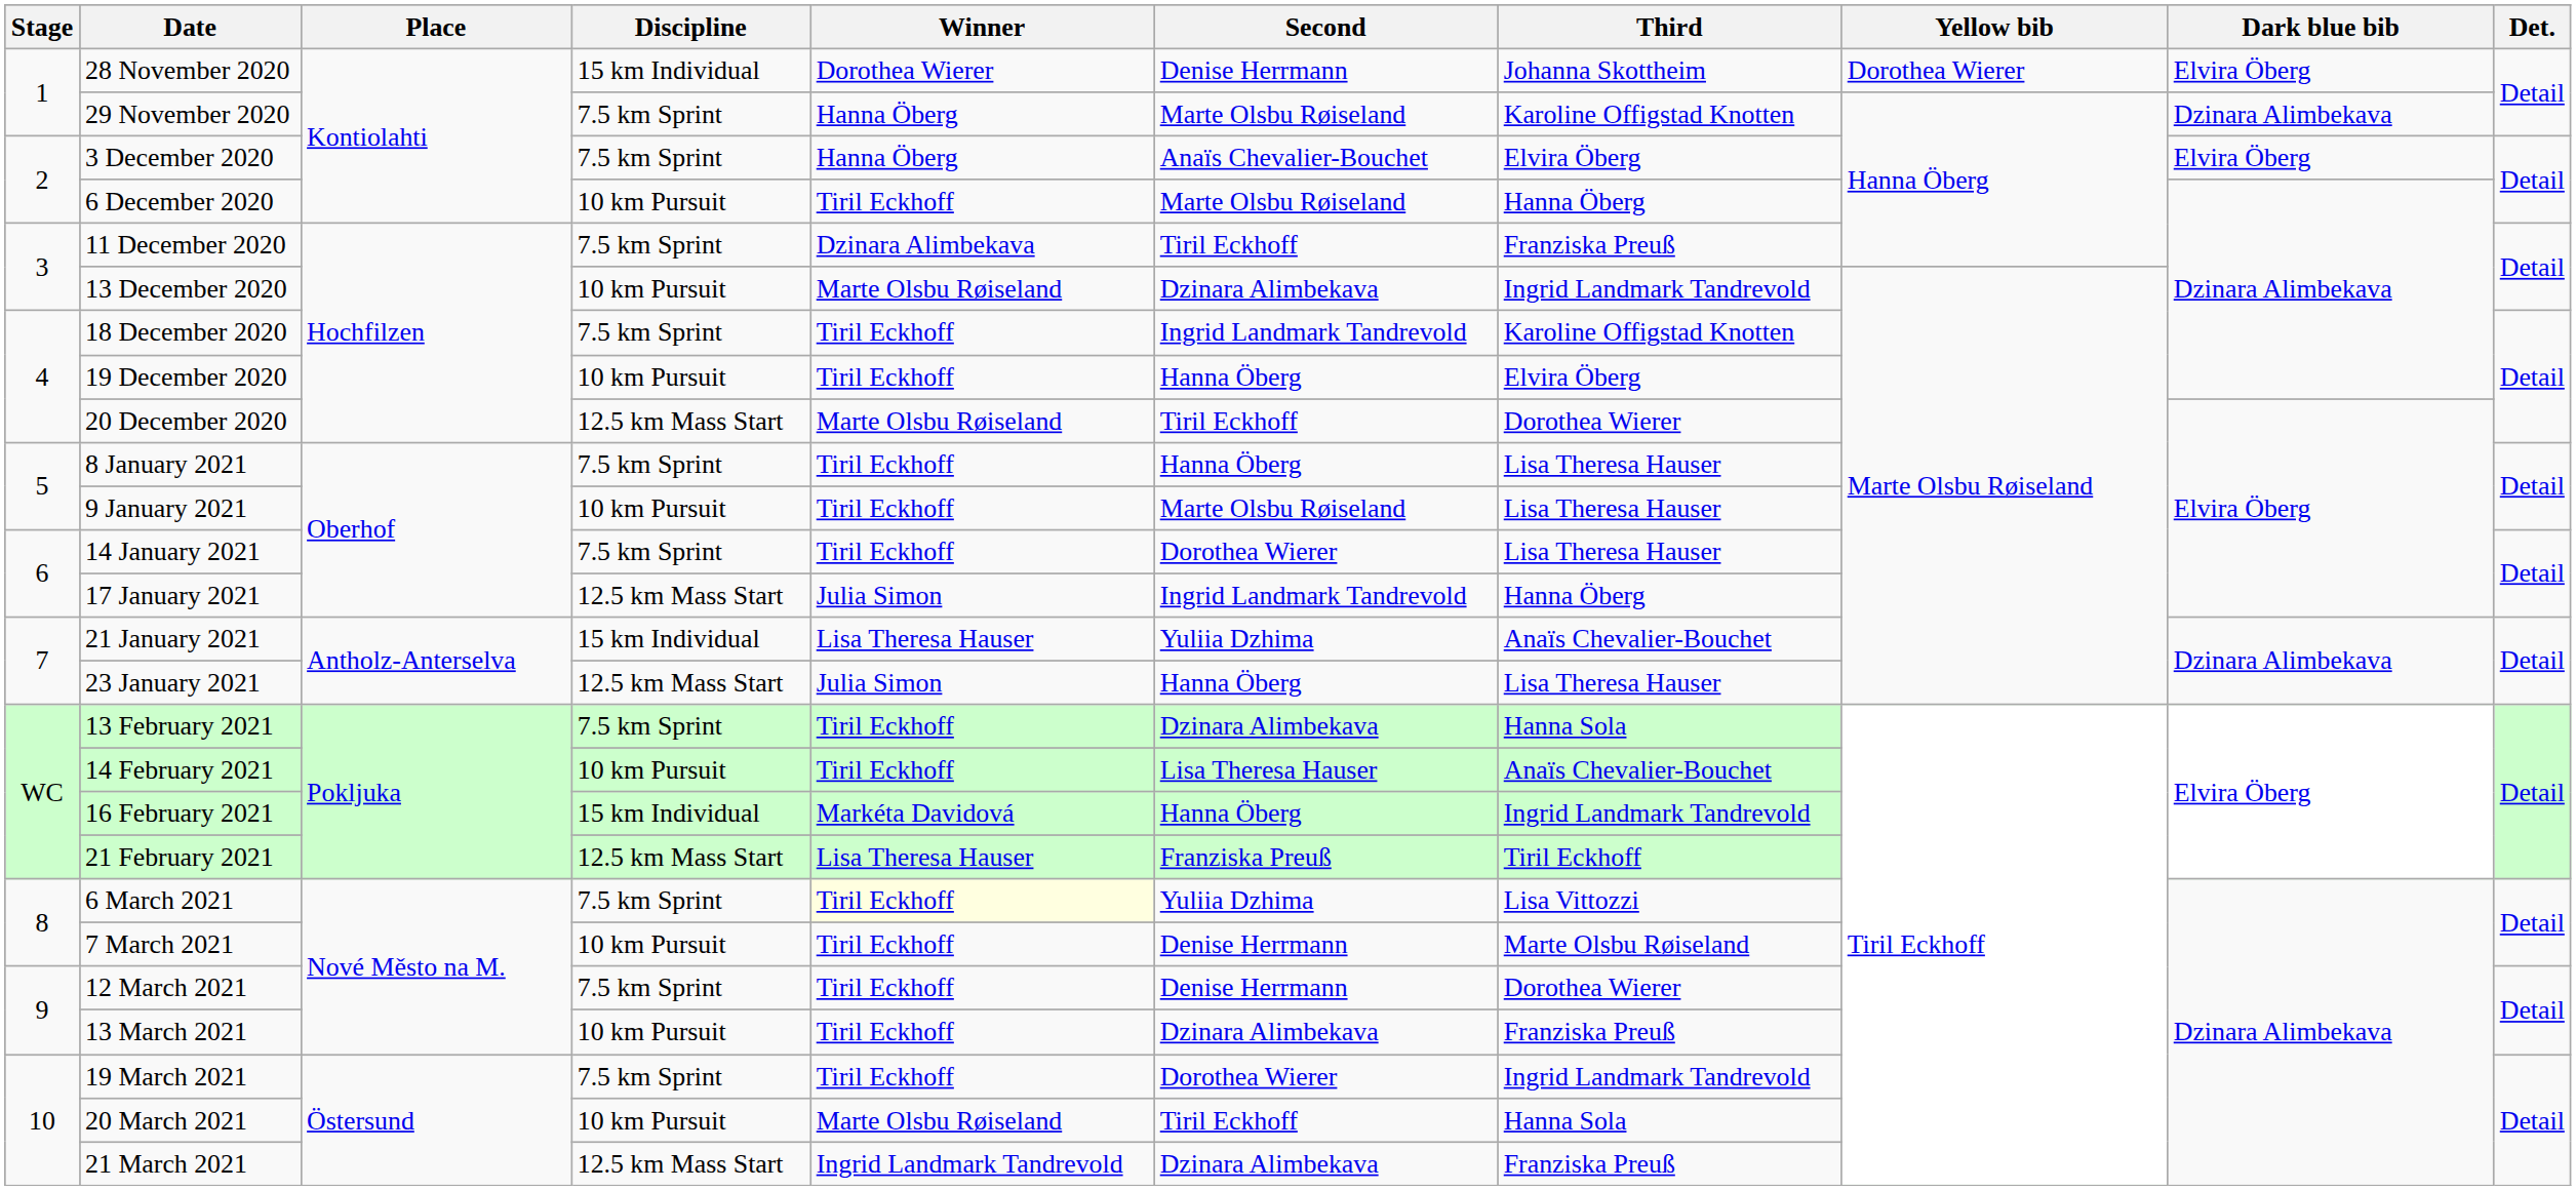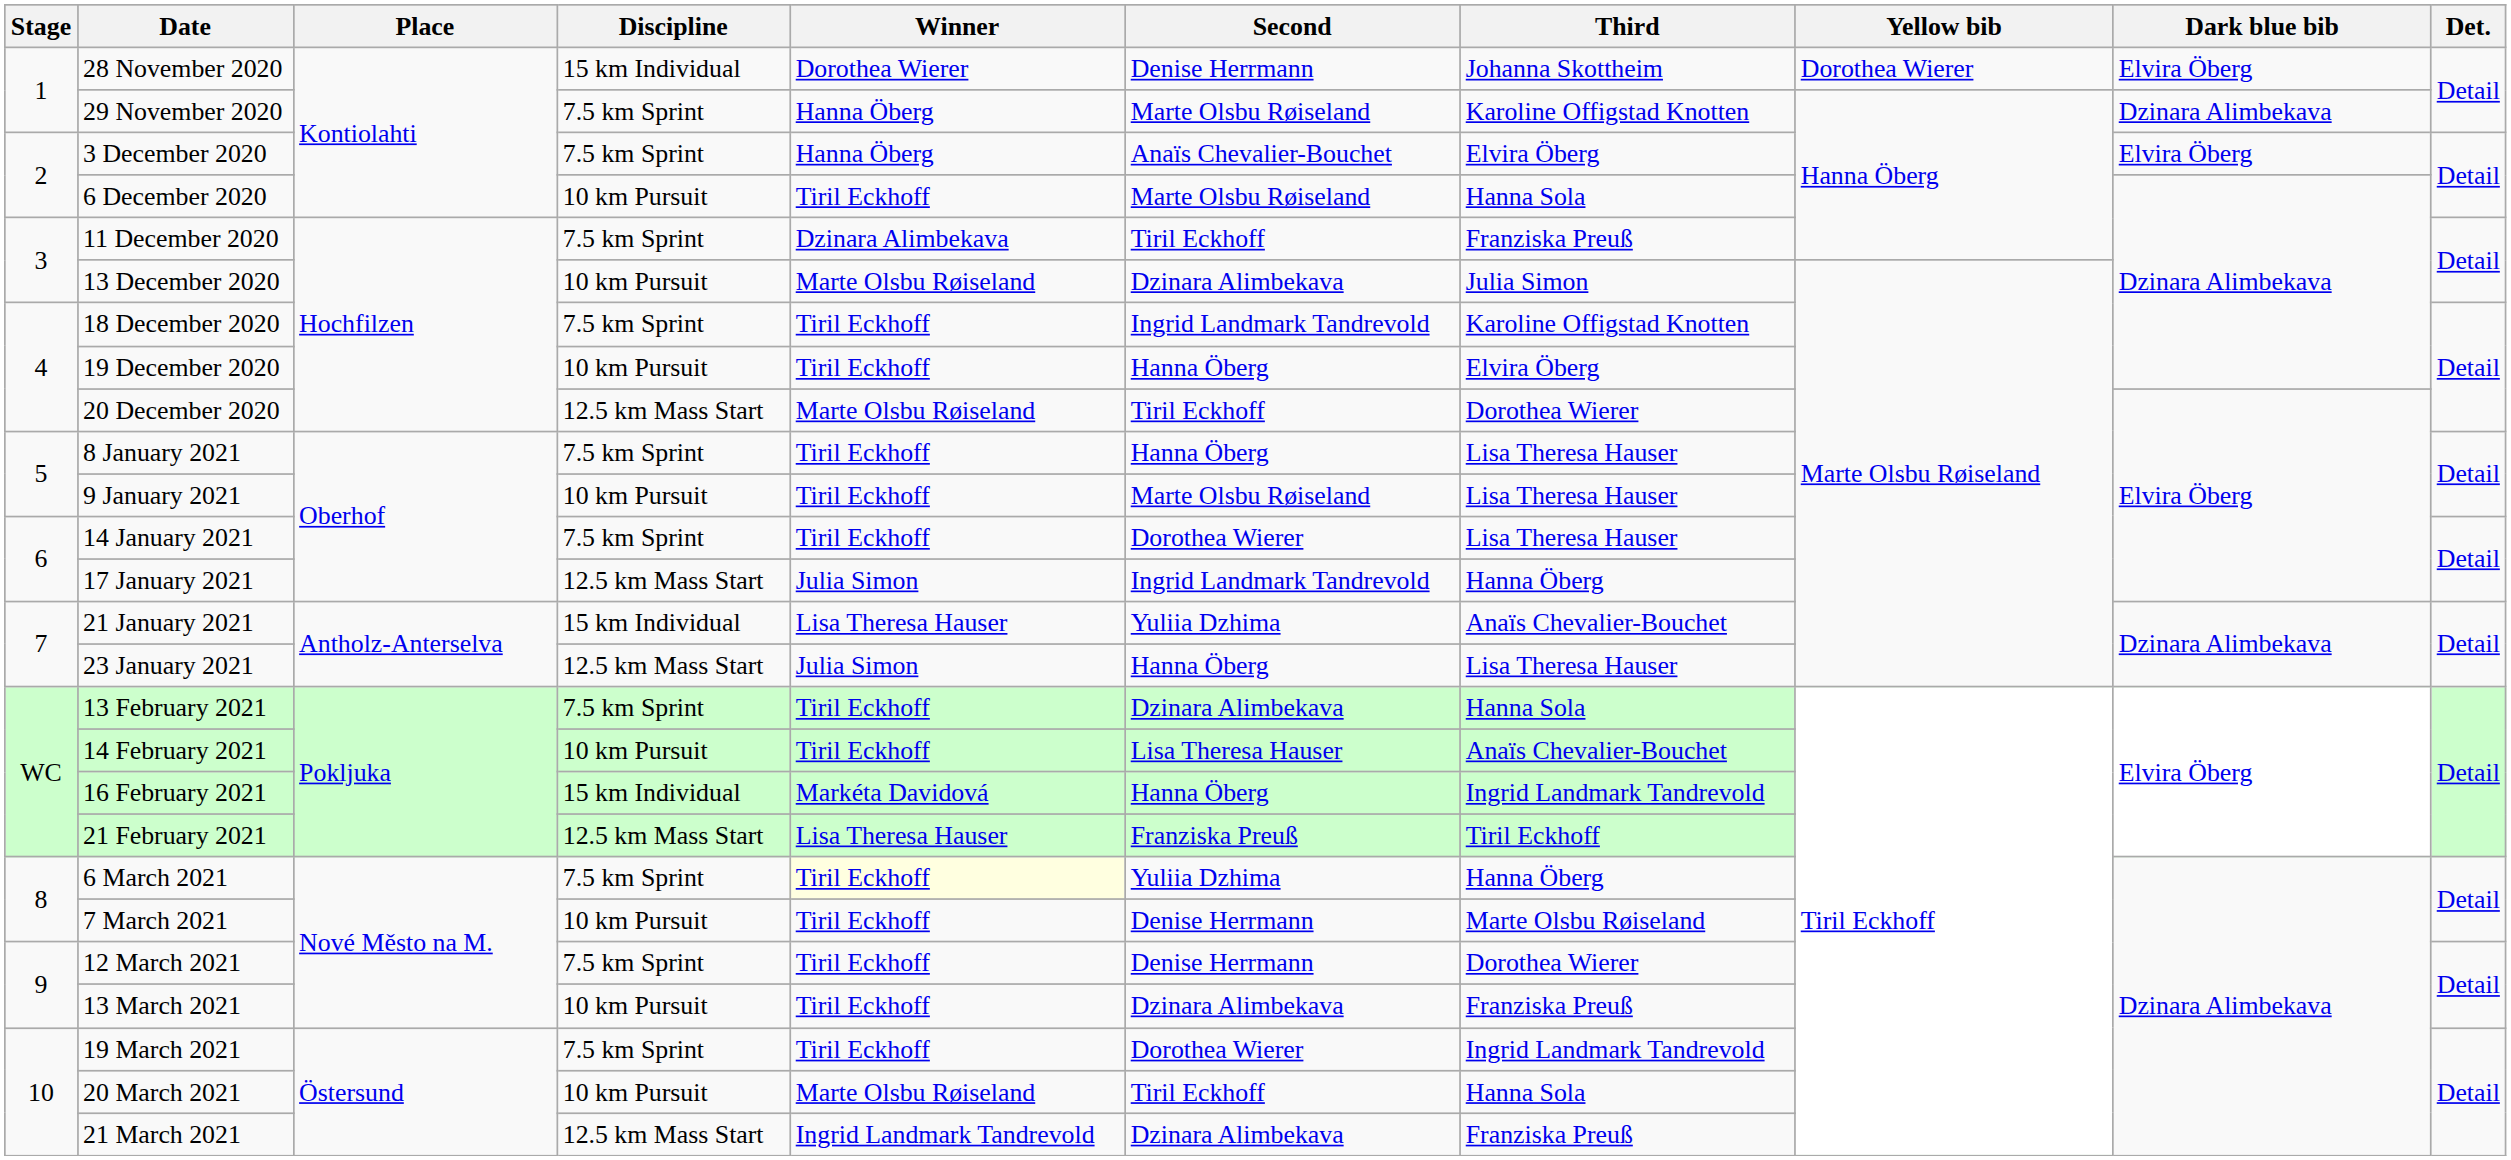6 December 2020 | Third: Hanna Öberg -> Hanna Sola
13 December 2020 | Third: Ingrid Landmark Tandrevold -> Julia Simon
6 March 2021 | Third: Lisa Vittozzi -> Hanna Öberg
